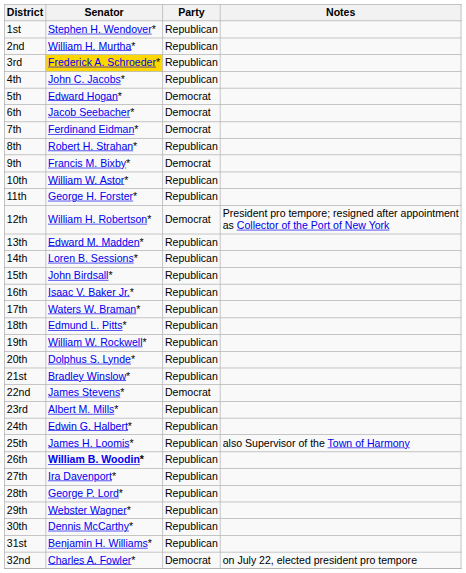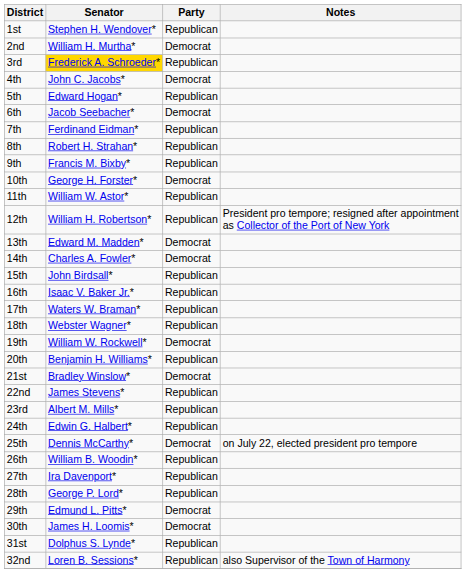2nd | Party: Republican -> Democrat
4th | Party: Republican -> Democrat
5th | Party: Democrat -> Republican
7th | Party: Democrat -> Republican
9th | Party: Democrat -> Republican
10th | Senator: William W. Astor* -> George H. Forster*
10th | Party: Republican -> Democrat
11th | Senator: George H. Forster* -> William W. Astor*
12th | Party: Democrat -> Republican
13th | Party: Republican -> Democrat
14th | Senator: Loren B. Sessions* -> Charles A. Fowler*
14th | Party: Republican -> Democrat
18th | Senator: Edmund L. Pitts* -> Webster Wagner*
19th | Party: Republican -> Democrat
20th | Senator: Dolphus S. Lynde* -> Benjamin H. Williams*
21st | Party: Republican -> Democrat
22nd | Party: Democrat -> Republican
25th | Senator: James H. Loomis* -> Dennis McCarthy*
25th | Party: Republican -> Democrat
25th | Notes: also Supervisor of the Town of Harmony -> on July 22, elected president pro tempore
26th | Senator: bold -> normal
29th | Senator: Webster Wagner* -> Edmund L. Pitts*
29th | Party: Republican -> Democrat
30th | Senator: Dennis McCarthy* -> James H. Loomis*
30th | Party: Republican -> Democrat
31st | Senator: Benjamin H. Williams* -> Dolphus S. Lynde*
32nd | Senator: Charles A. Fowler* -> Loren B. Sessions*
32nd | Party: Democrat -> Republican
32nd | Notes: on July 22, elected president pro tempore -> also Supervisor of the Town of Harmony
